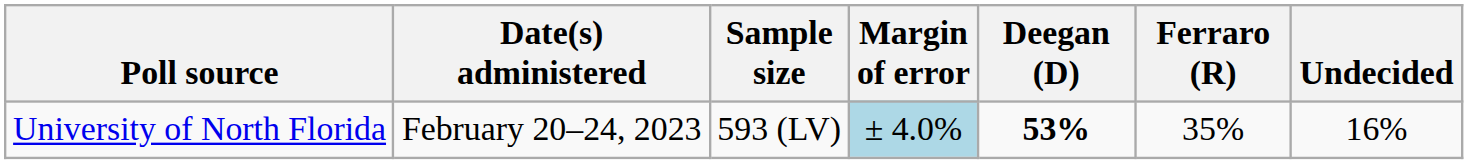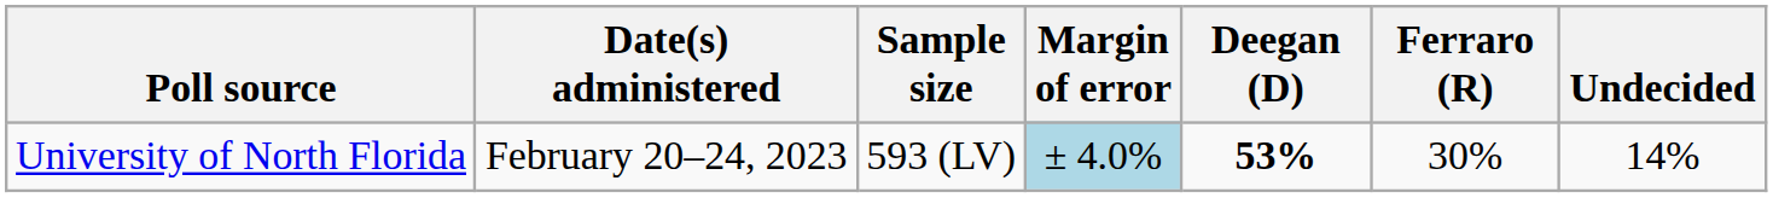University of North Florida | Ferraro (R): 35% -> 30%
University of North Florida | Undecided: 16% -> 14%
